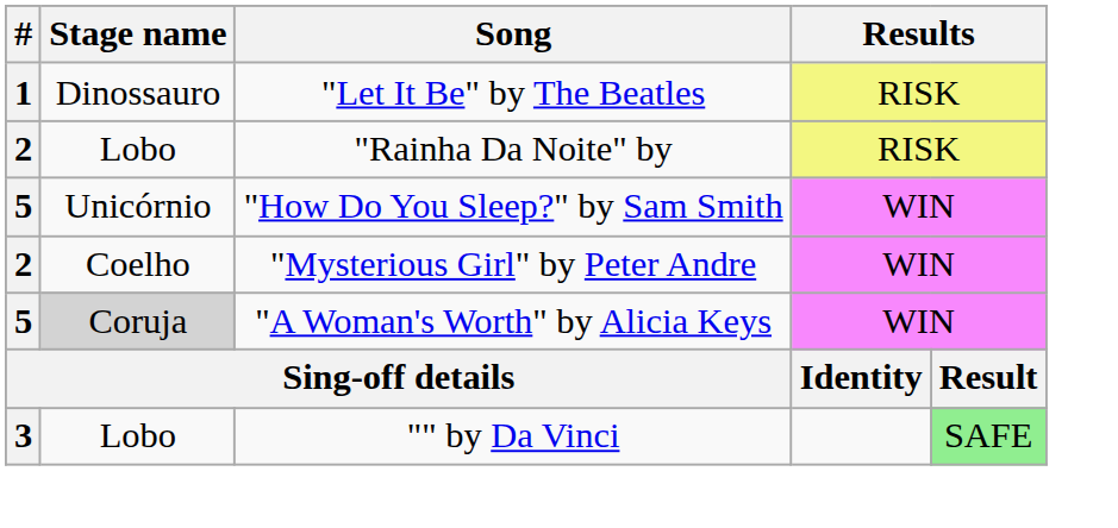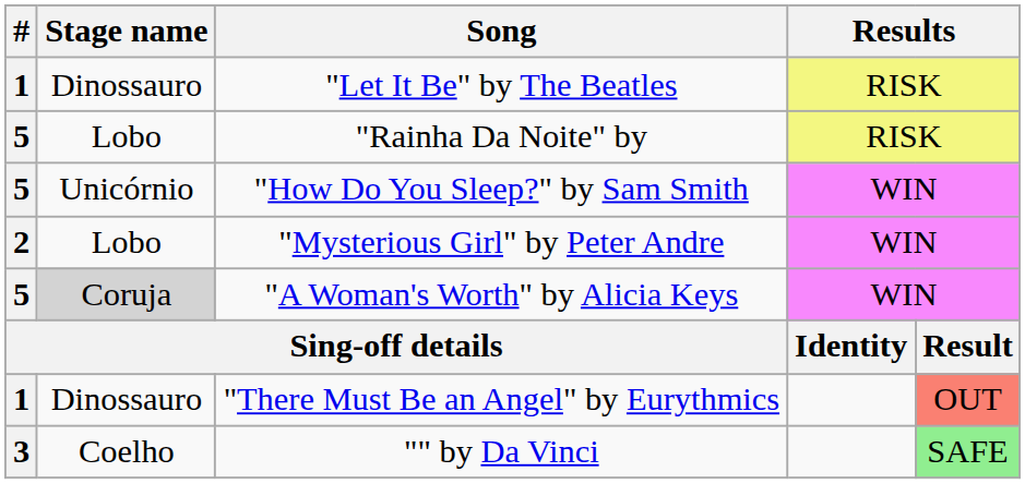"Rainha Da Noite" by | #: 2 -> 5
"Mysterious Girl" by Peter Andre | Stage name: Coelho -> Lobo
+ row: 1 | Dinossauro | "There Must Be an Angel" by Eurythmics | OUT
"" by Da Vinci | Stage name: Lobo -> Coelho
